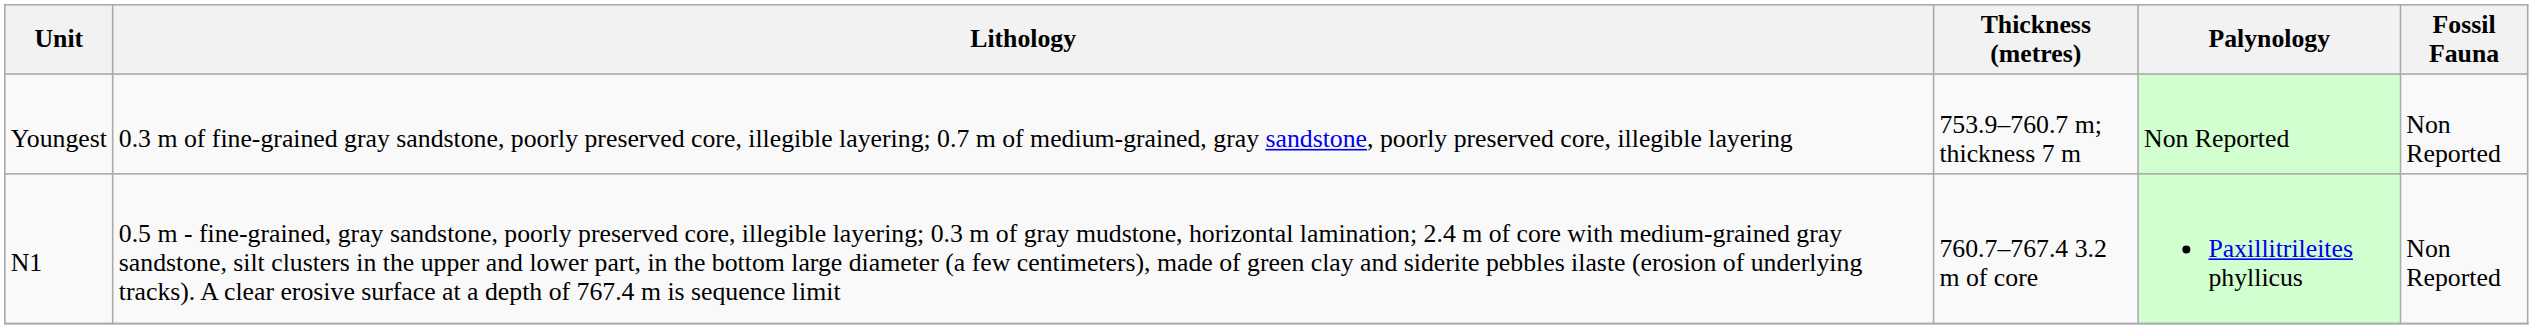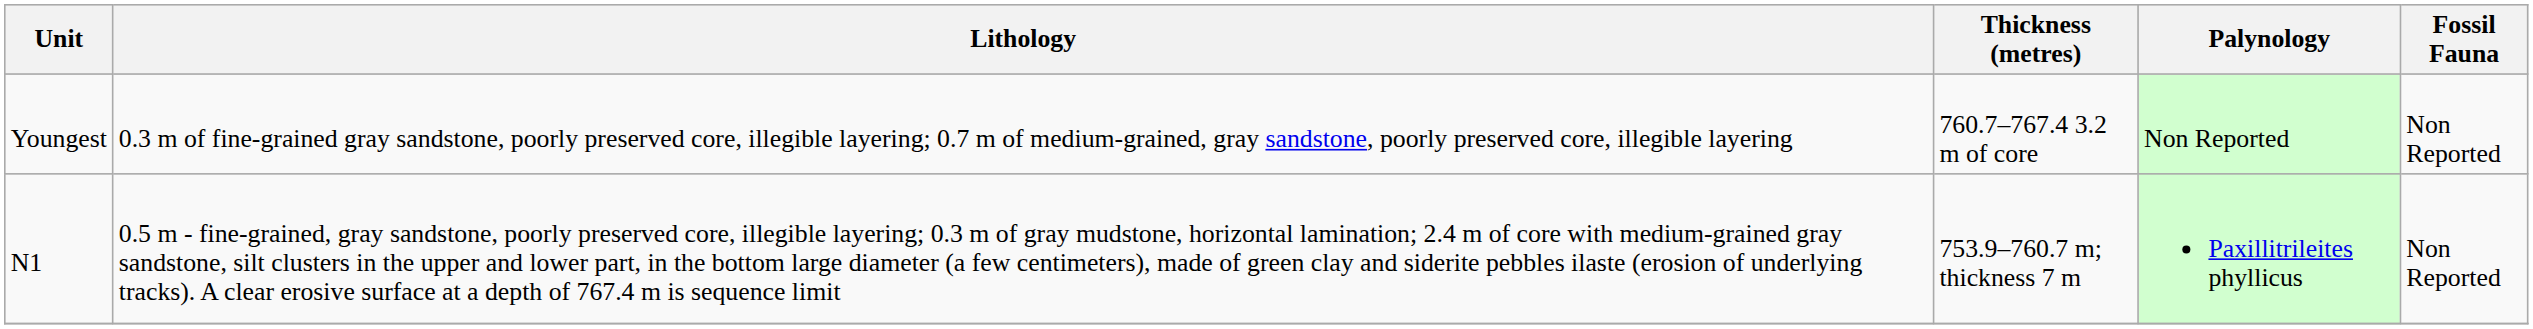Youngest | Thickness (metres): 753.9–760.7 m; thickness 7 m -> 760.7–767.4 3.2 m of core
N1 | Thickness (metres): 760.7–767.4 3.2 m of core -> 753.9–760.7 m; thickness 7 m
